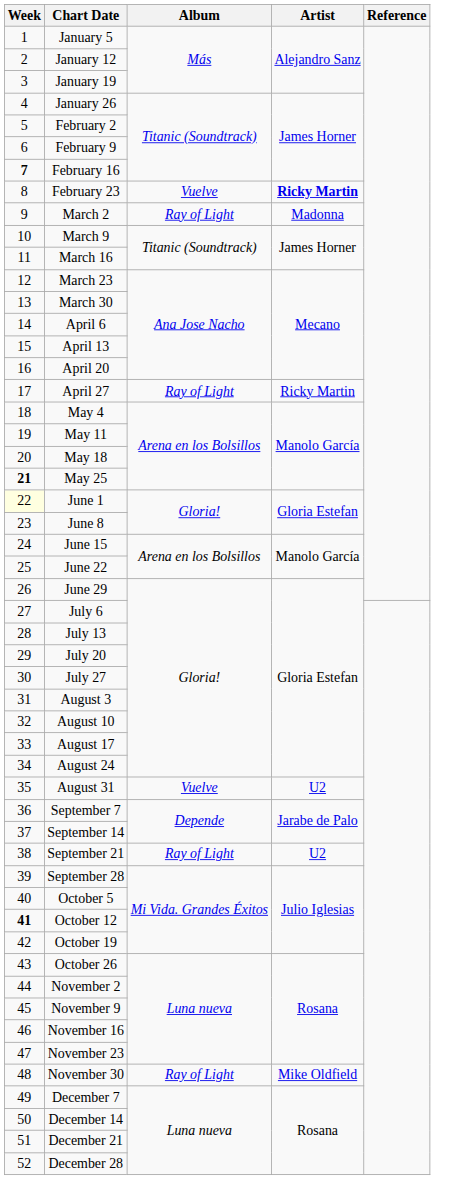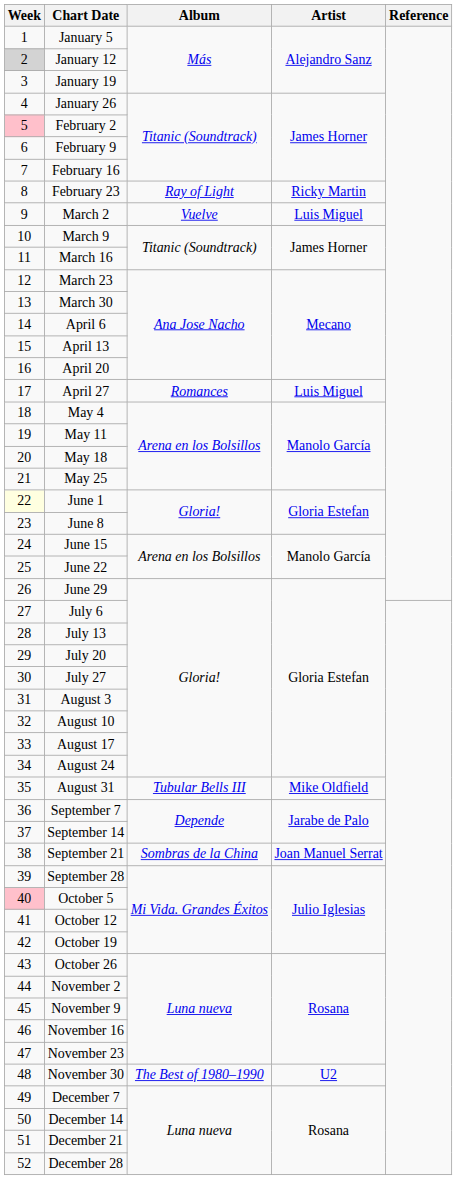January 12 | Week: no background -> lightgrey background
February 2 | Week: no background -> pink background
February 16 | Week: bold -> normal
February 23 | Album: Vuelve -> Ray of Light
February 23 | Artist: bold -> normal
March 2 | Album: Ray of Light -> Vuelve
March 2 | Artist: Madonna -> Luis Miguel
April 27 | Album: Ray of Light -> Romances
April 27 | Artist: Ricky Martin -> Luis Miguel
May 25 | Week: bold -> normal
August 31 | Album: Vuelve -> Tubular Bells III
August 31 | Artist: U2 -> Mike Oldfield
September 21 | Album: Ray of Light -> Sombras de la China
September 21 | Artist: U2 -> Joan Manuel Serrat
October 5 | Week: no background -> pink background
October 12 | Week: bold -> normal
November 30 | Album: Ray of Light -> The Best of 1980–1990
November 30 | Artist: Mike Oldfield -> U2
